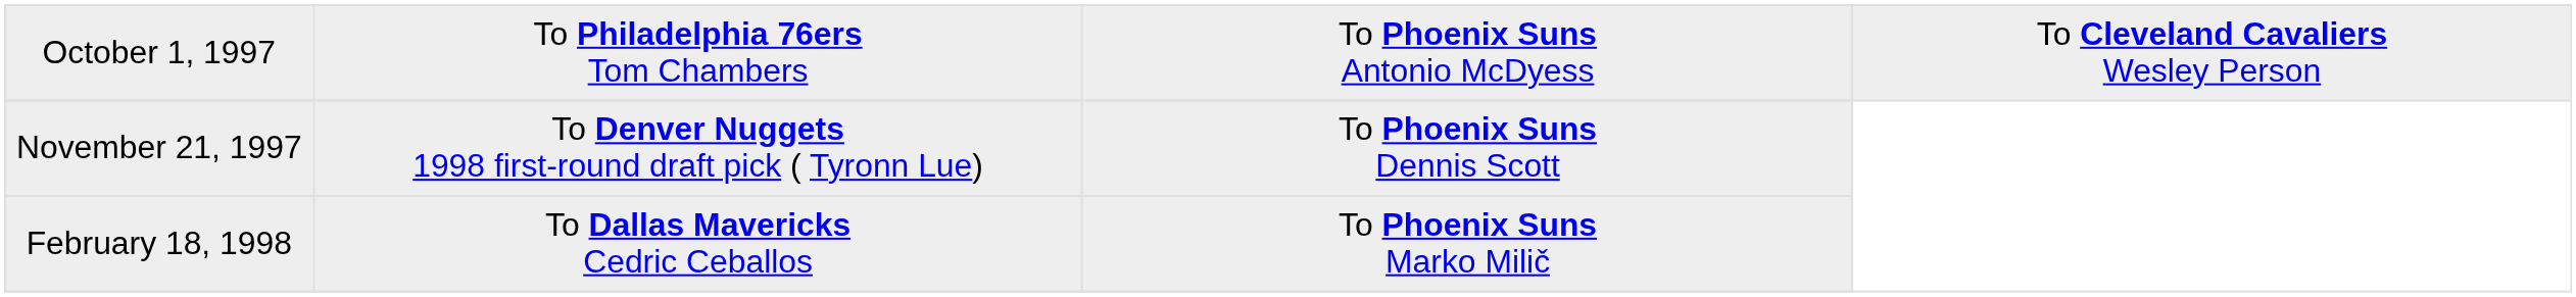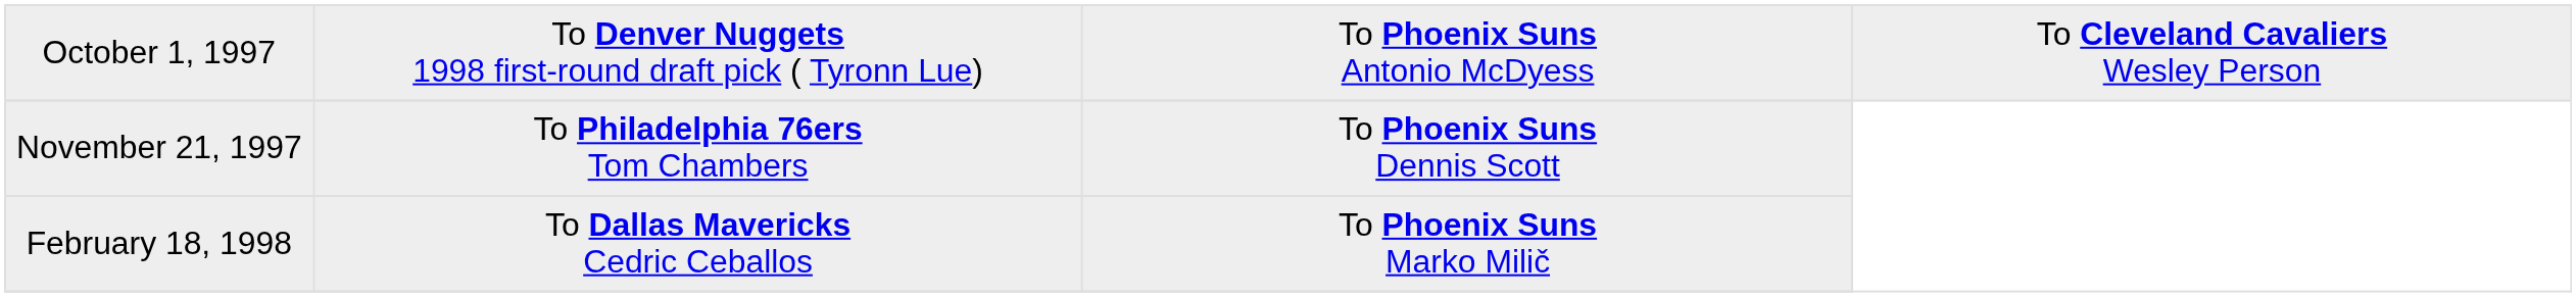October 1, 1997 | column 2: To Philadelphia 76ers Tom Chambers -> To Denver Nuggets 1998 first-round draft pick ( Tyronn Lue)
November 21, 1997 | column 2: To Denver Nuggets 1998 first-round draft pick ( Tyronn Lue) -> To Philadelphia 76ers Tom Chambers
